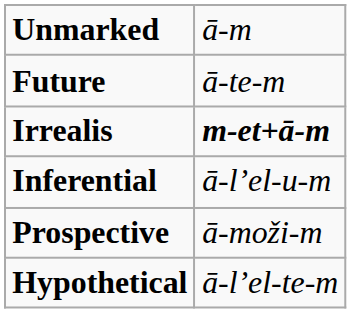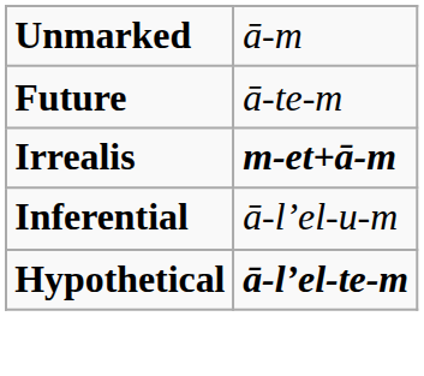- row: Prospective | ā-moži-m
Hypothetical | column 2: normal -> bold
